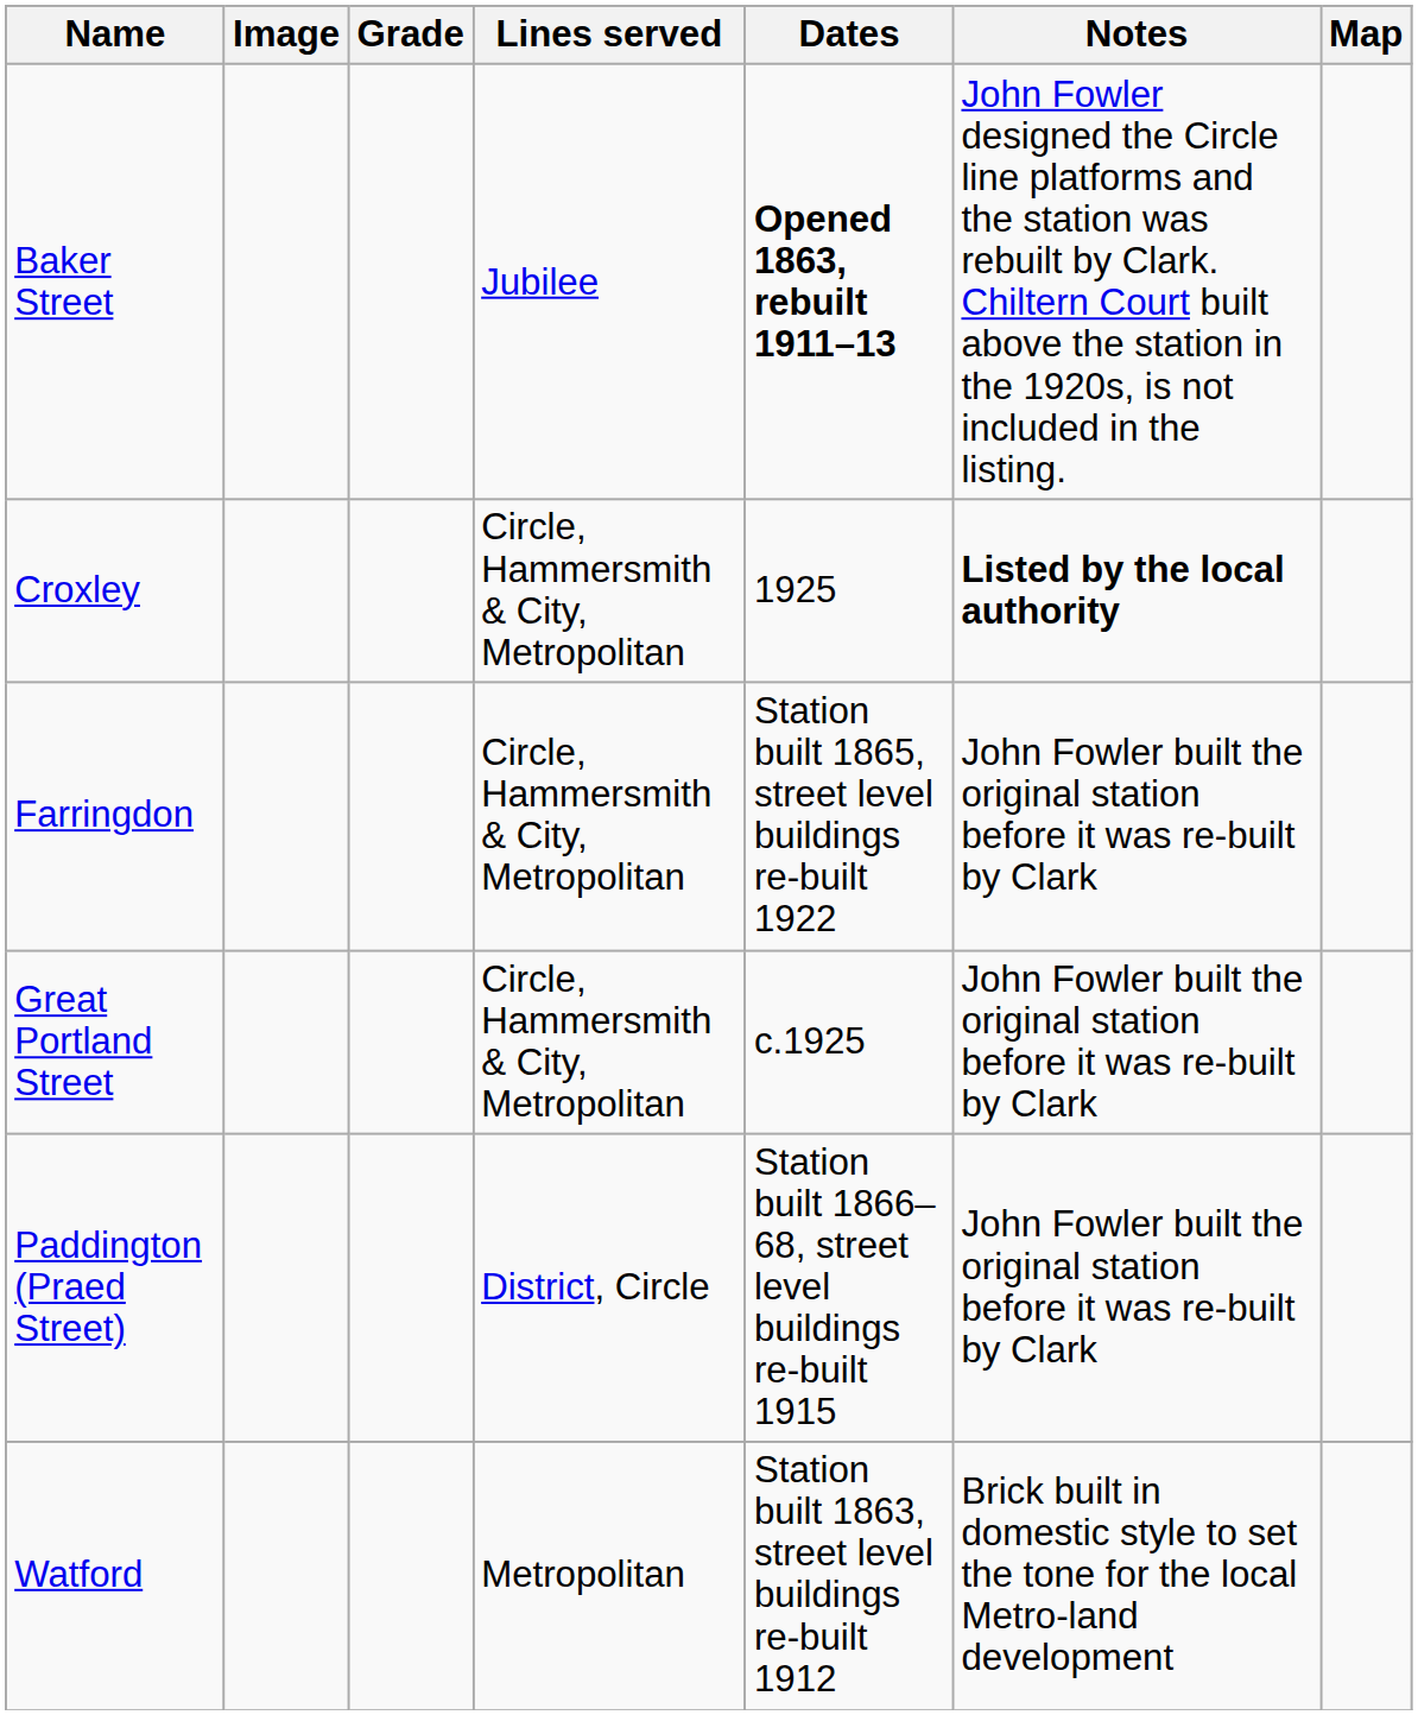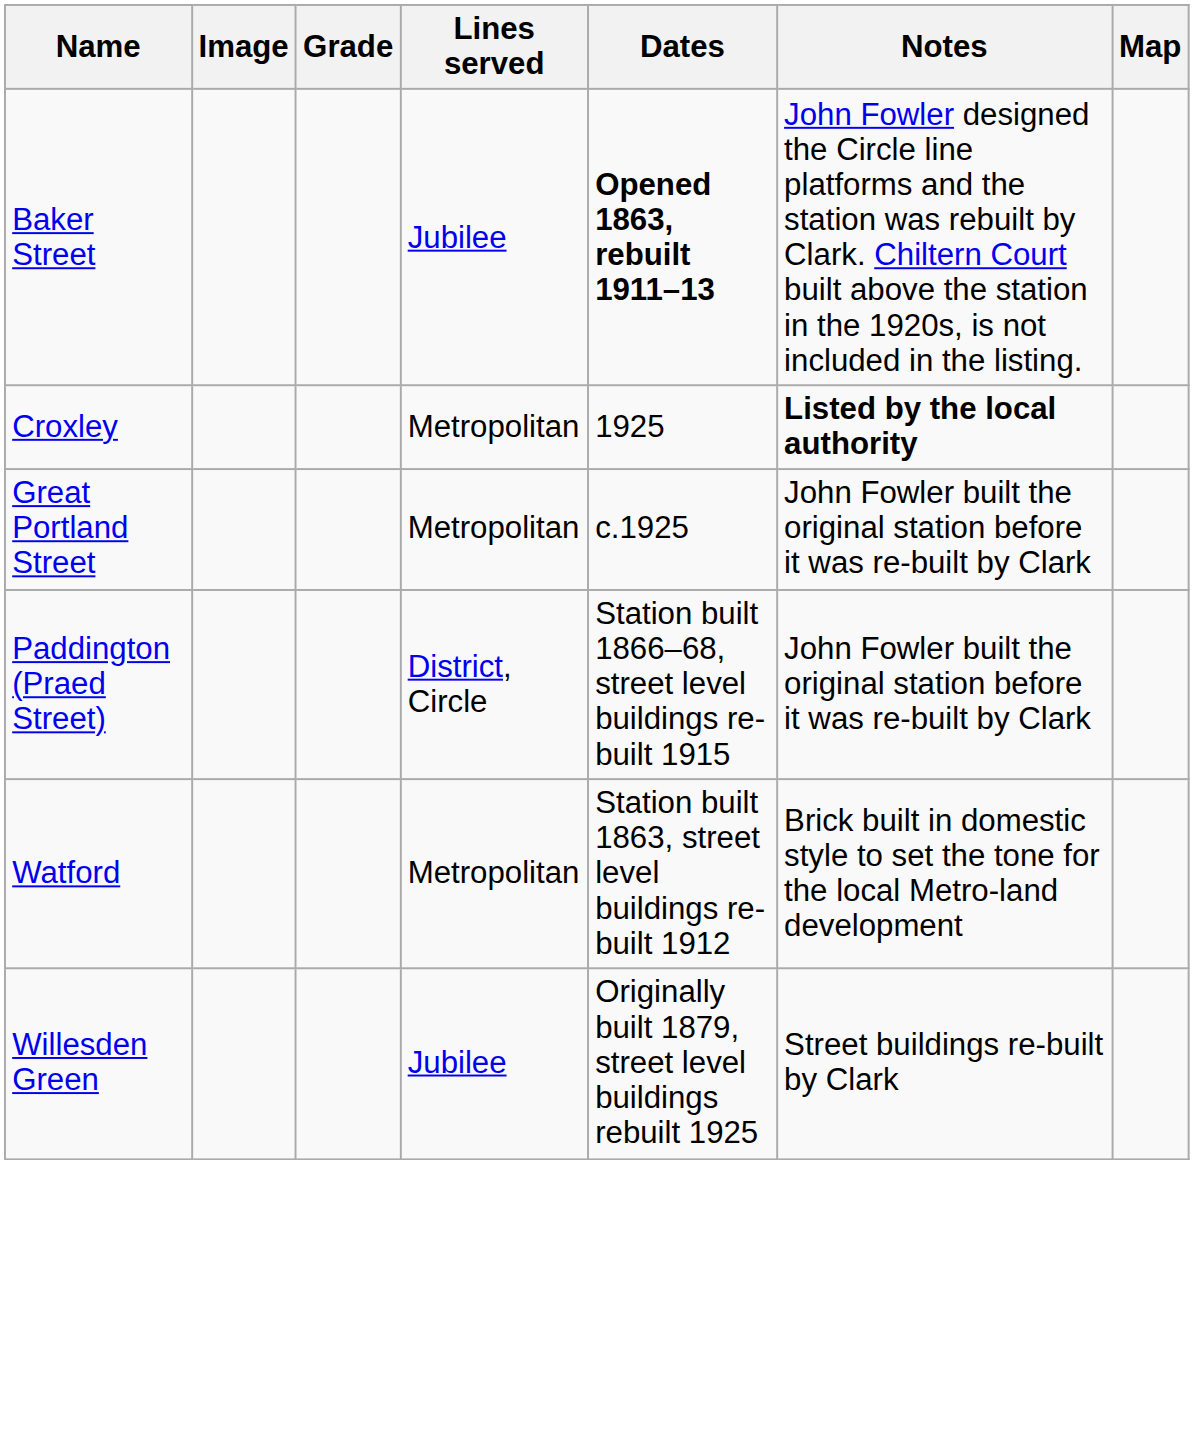Croxley | Lines served: Circle, Hammersmith & City, Metropolitan -> Metropolitan
- row: Farringdon | Circle, Hammersmith & City, Metropolitan | Station built 1865, street level buildings re-built 1922 | John Fowler built the original station before it was re-built by Clark
Great Portland Street | Lines served: Circle, Hammersmith & City, Metropolitan -> Metropolitan
+ row: Willesden Green | Jubilee | Originally built 1879, street level buildings rebuilt 1925 | Street buildings re-built by Clark
